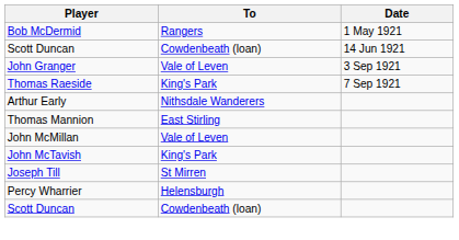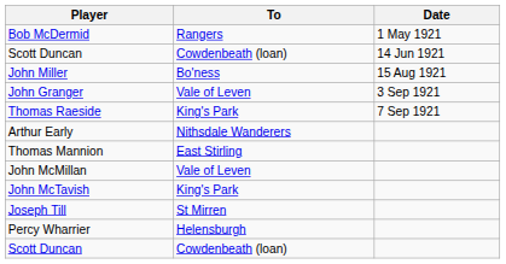+ row: John Miller | Bo'ness | 15 Aug 1921
